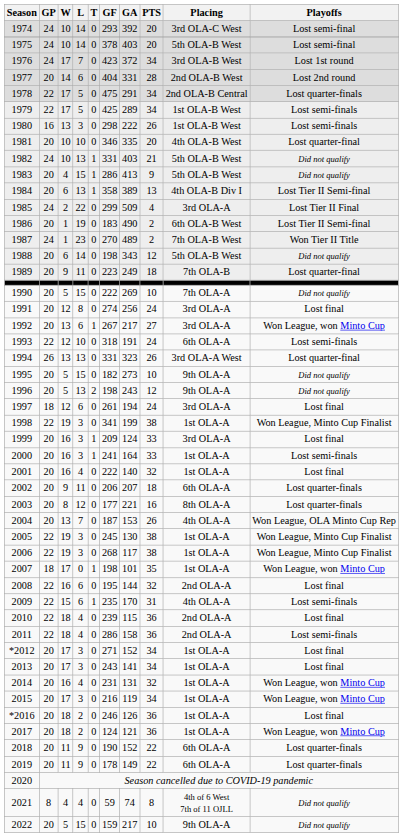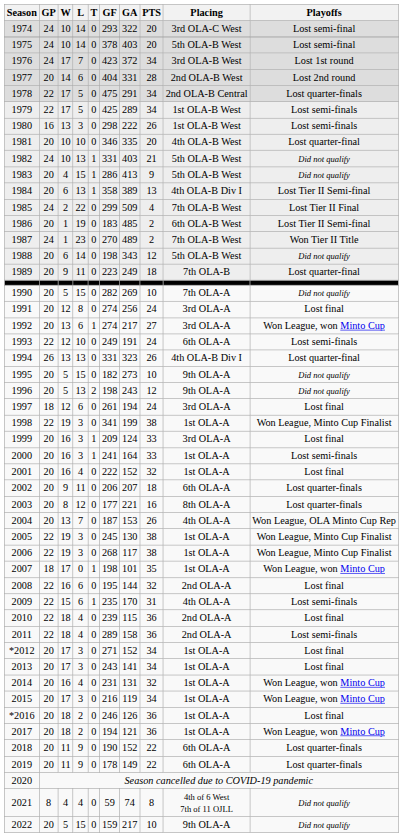1974 | GA: 392 -> 322
1985 | Placing: 3rd OLA-A -> 7th OLA-B West
1986 | GA: 490 -> 485
1990 | GF: 222 -> 282
1992 | GF: 267 -> 274
1993 | GF: 318 -> 249
1994 | Placing: 3rd OLA-A West -> 4th OLA-B Div I
2001 | GA: 140 -> 152
2011 | GF: 286 -> 289
2017 | GF: 124 -> 194
